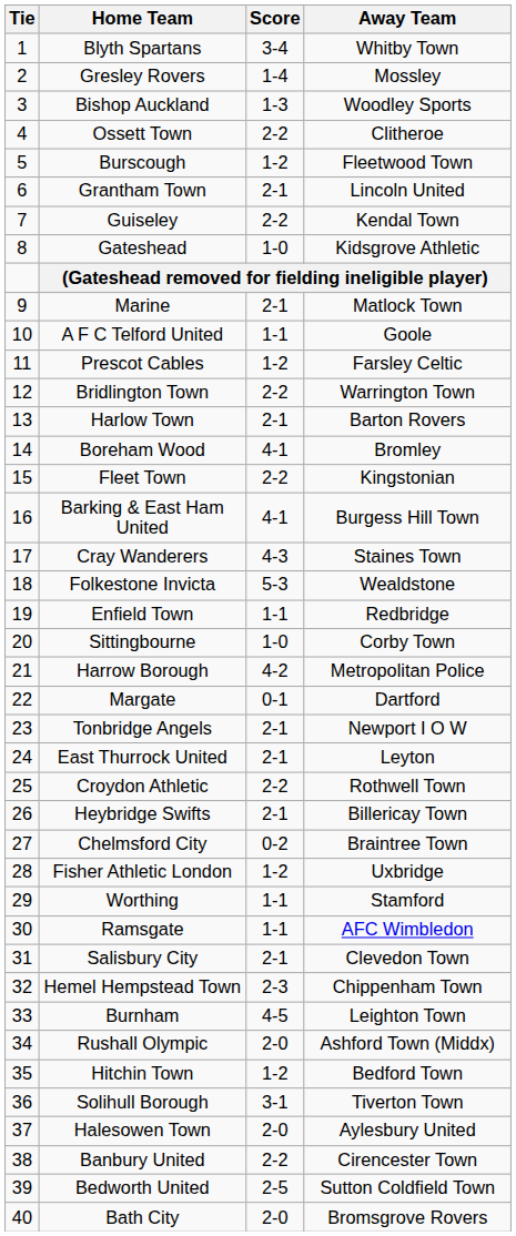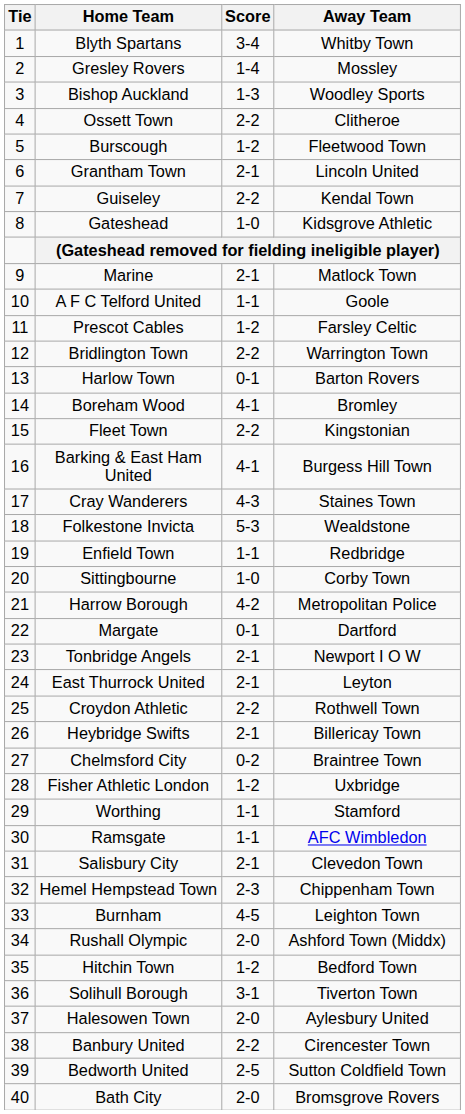Harlow Town | Score: 2-1 -> 0-1
